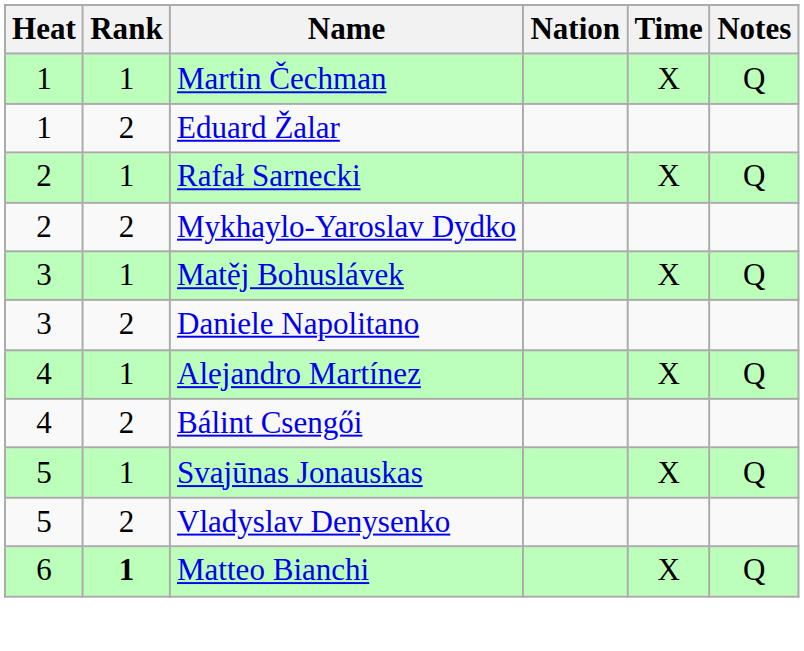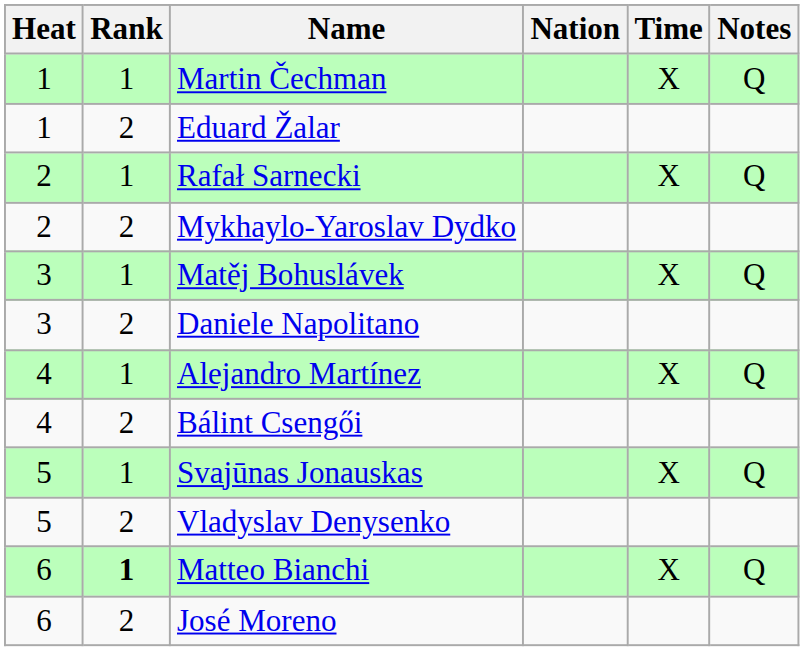+ row: 6 | 2 | José Moreno
